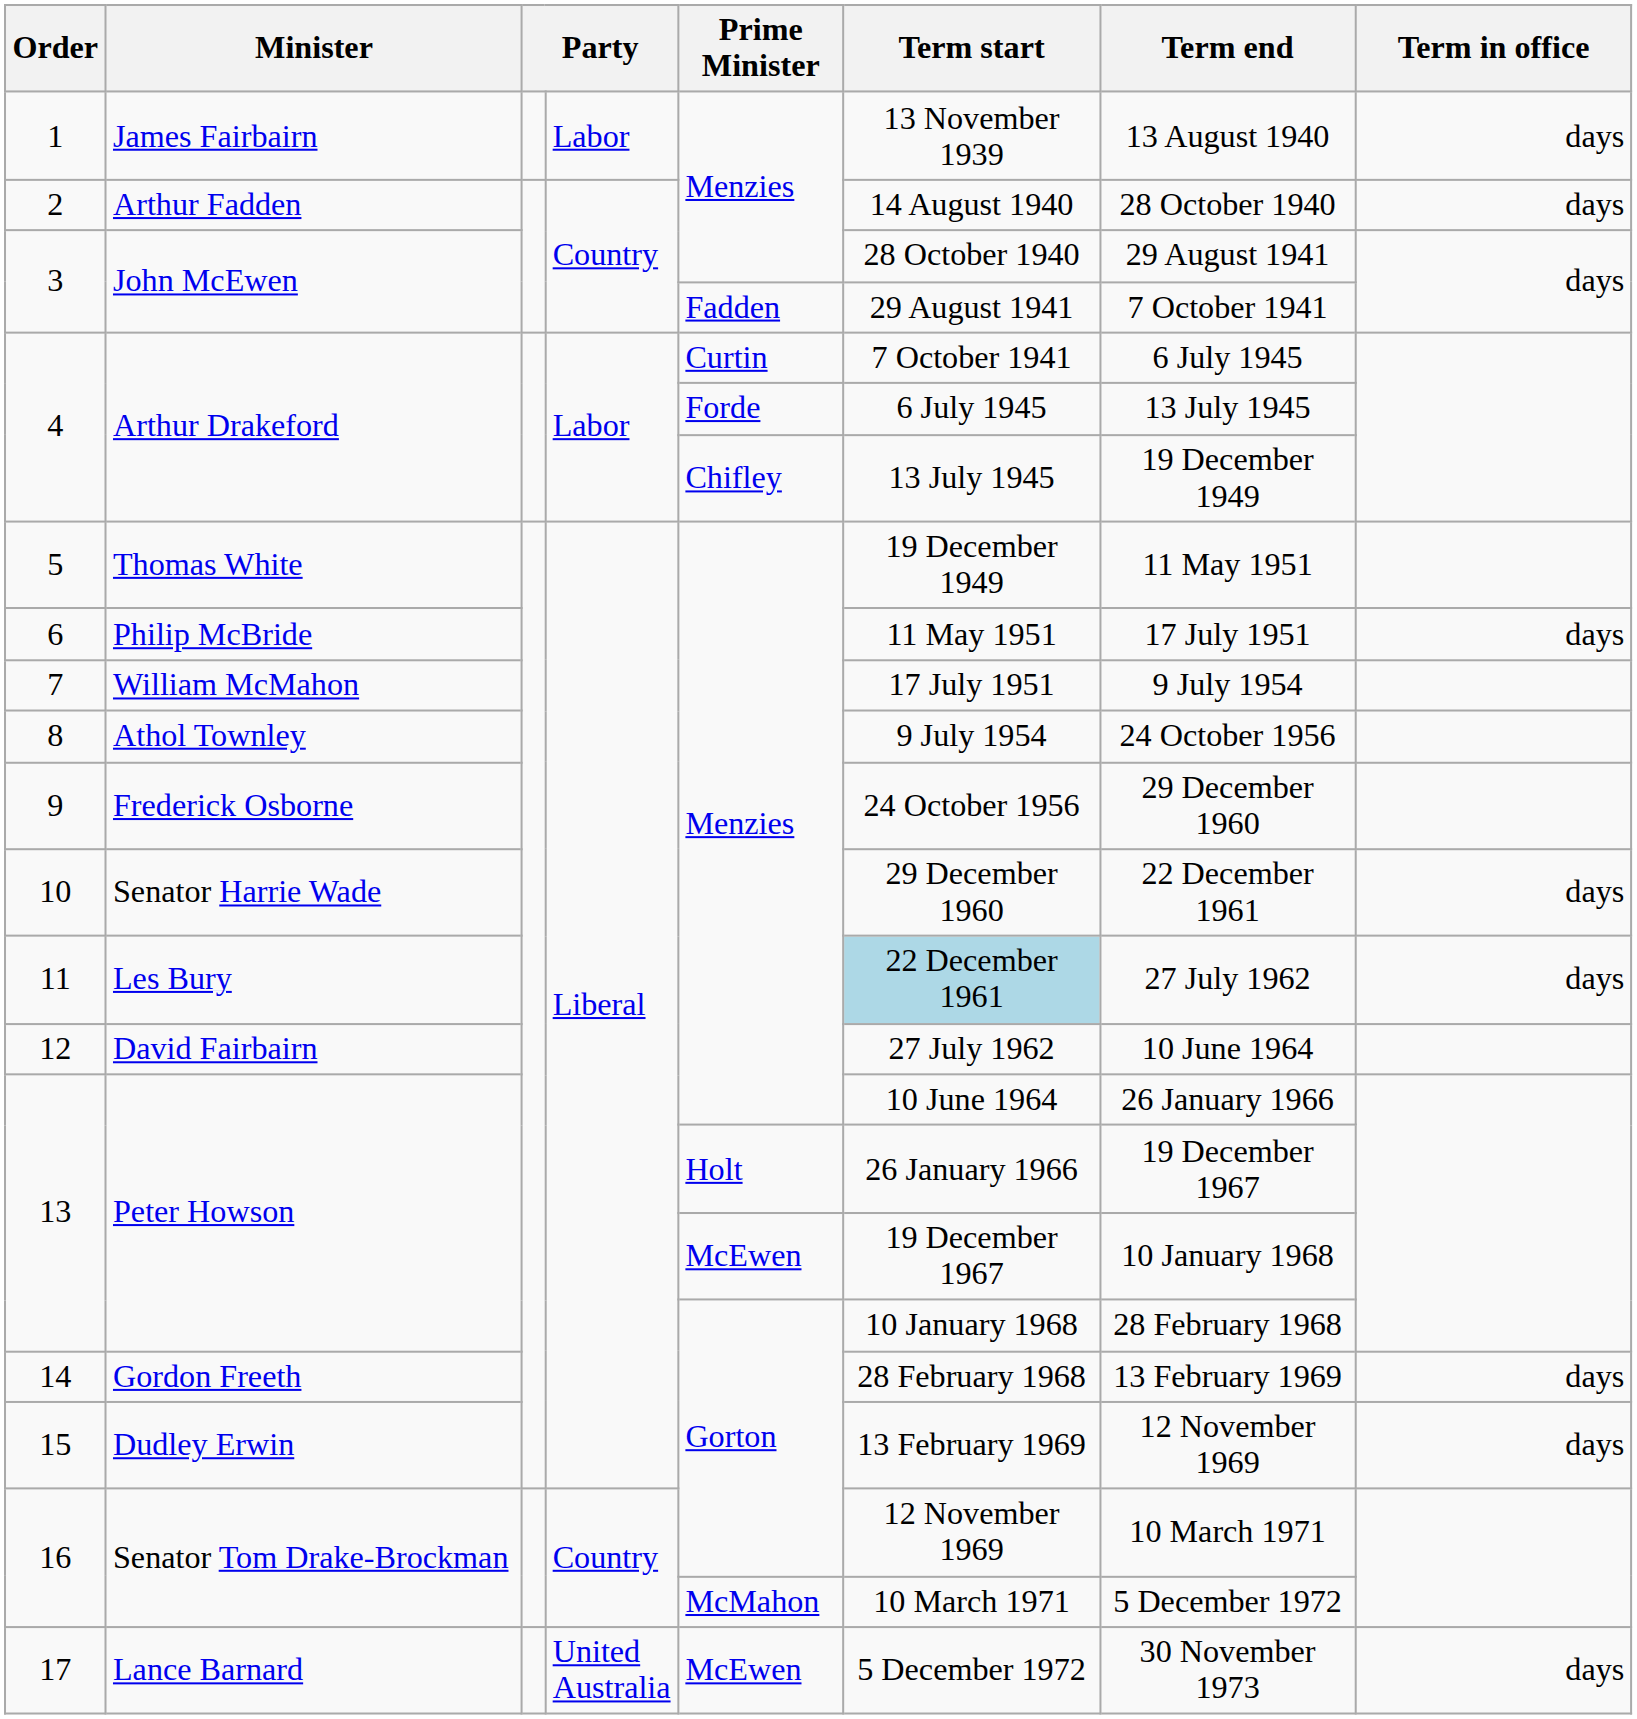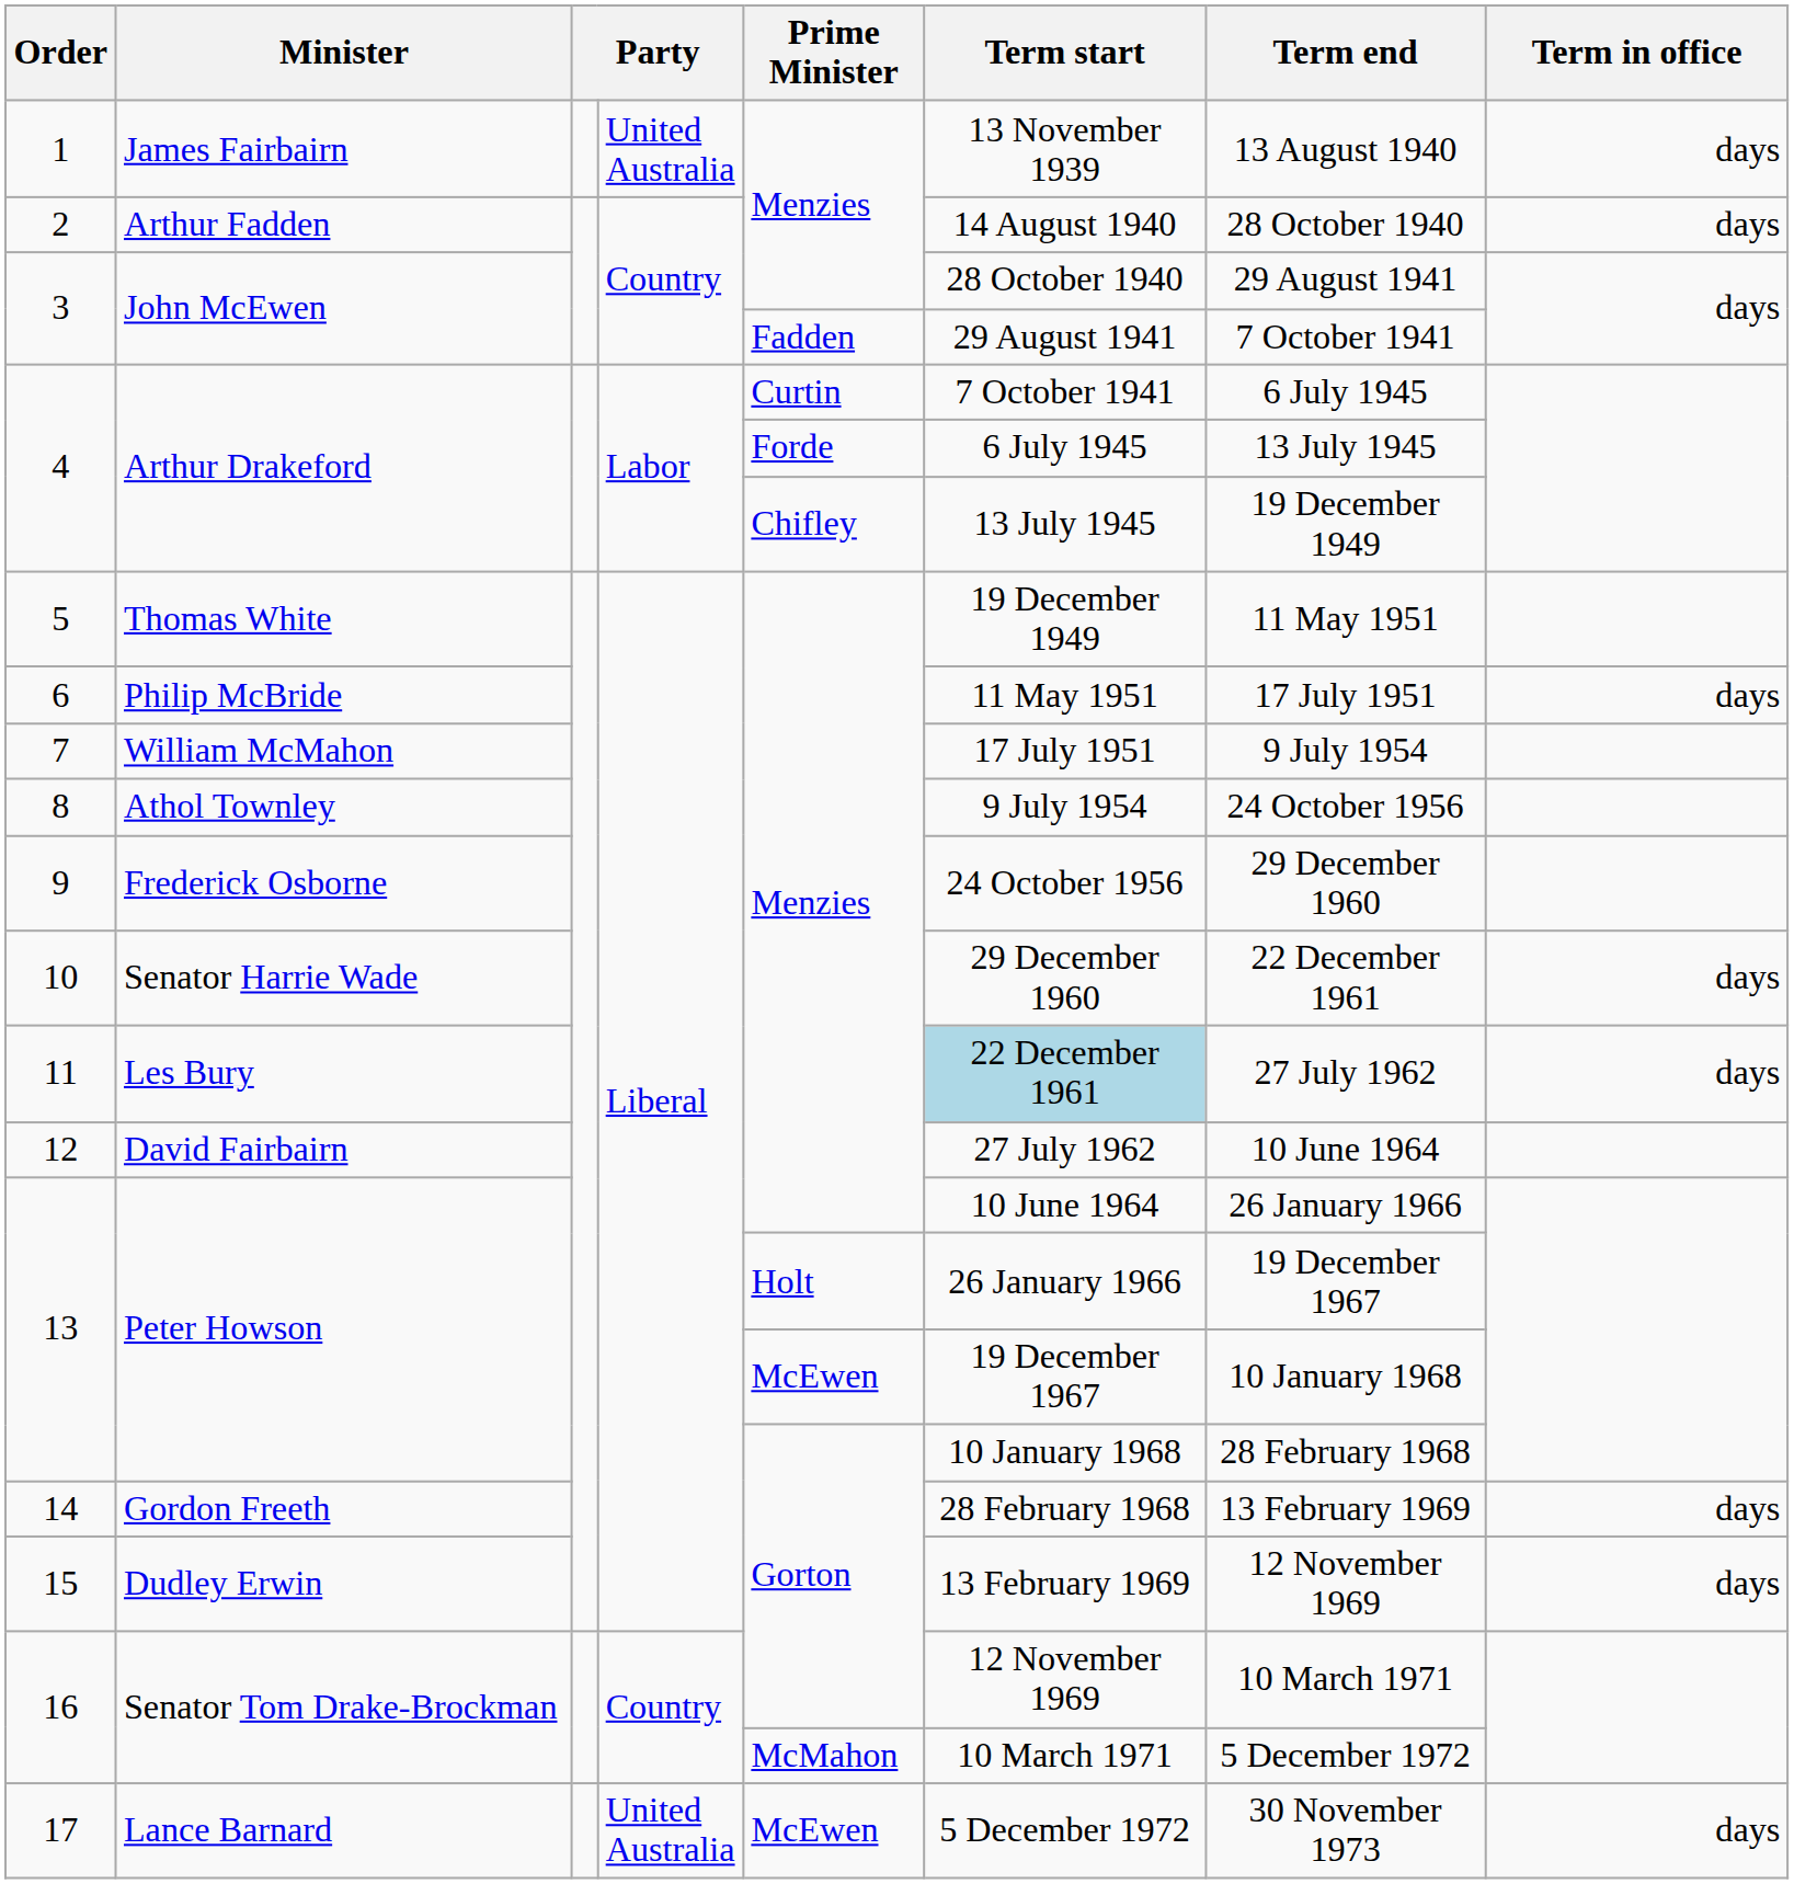1 | column 4: Labor -> United Australia
